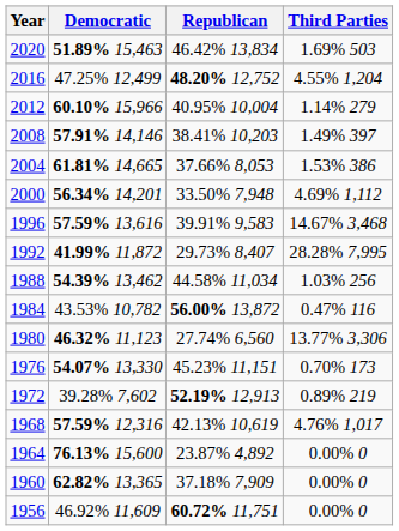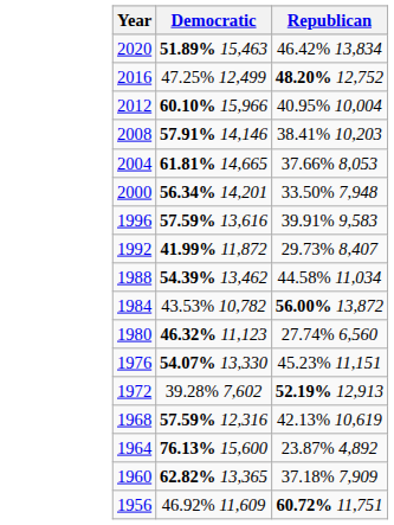- column: Third Parties | 1.69% 503 | 4.55% 1,204 | 1.14% 279 | 1.49% 397 | 1.53% 386 | 4.69% 1,112 | 14.67% 3,468 | 28.28% 7,995 | 1.03% 256 | 0.47% 116 | 13.77% 3,306 | 0.70% 173 | 0.89% 219 | 4.76% 1,017 | 0.00% 0 | 0.00% 0 | 0.00% 0
